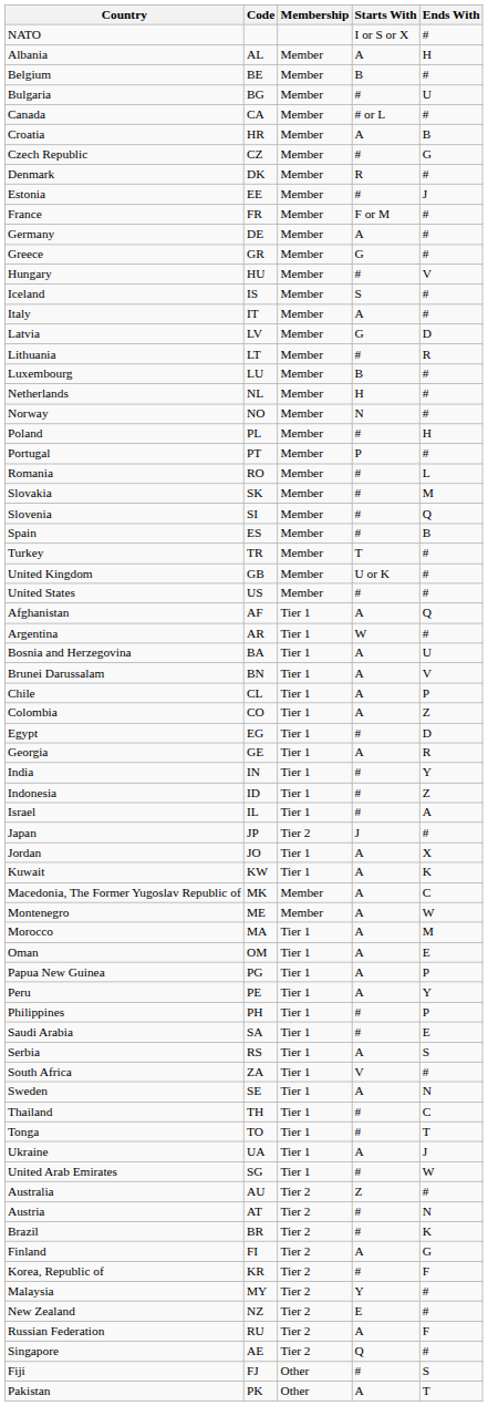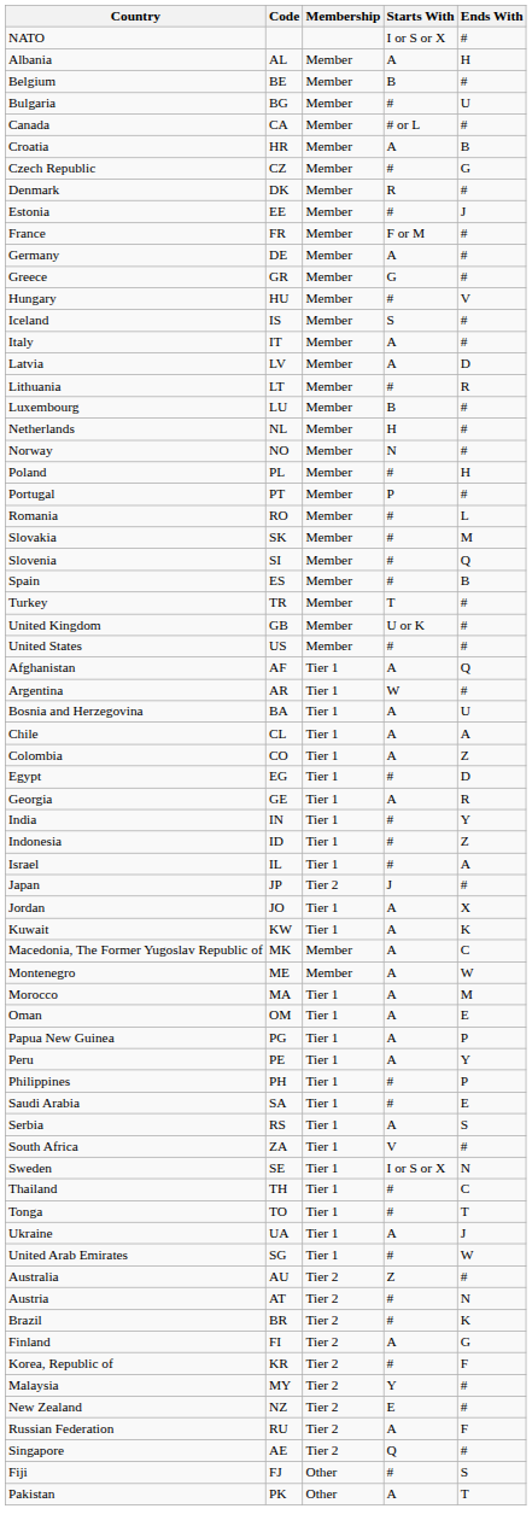Latvia | Starts With: G -> A
- row: Brunei Darussalam | BN | Tier 1 | A | V
Chile | Ends With: P -> A
Sweden | Starts With: A -> I or S or X
